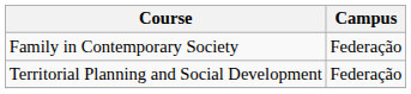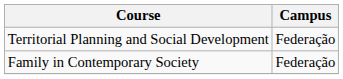rows swapped: Family in Contemporary Society <-> Territorial Planning and Social Development
